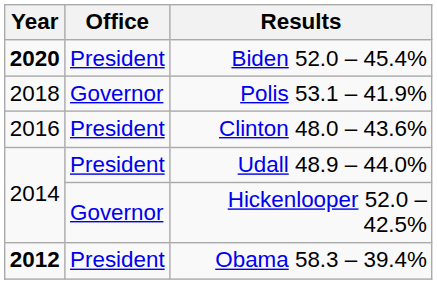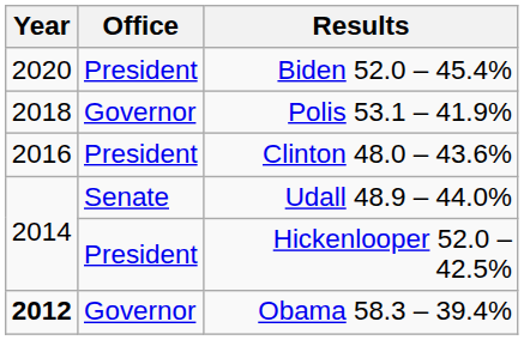Biden 52.0 – 45.4% | Year: bold -> normal
Udall 48.9 – 44.0% | Office: President -> Senate
Hickenlooper 52.0 – 42.5% | Office: Governor -> President
Obama 58.3 – 39.4% | Office: President -> Governor
